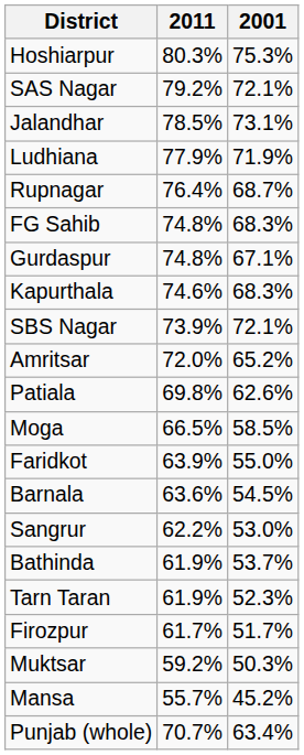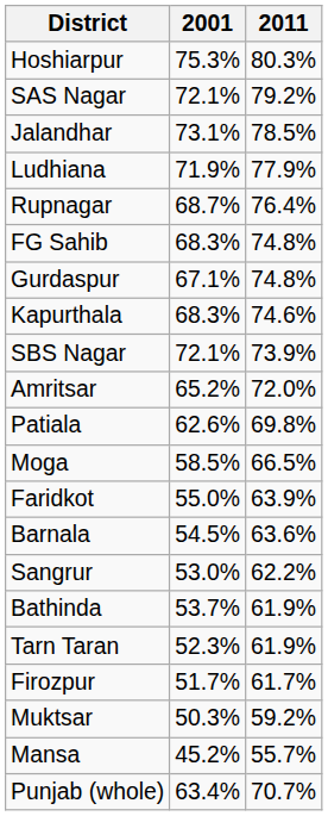columns swapped: 2011 <-> 2001
